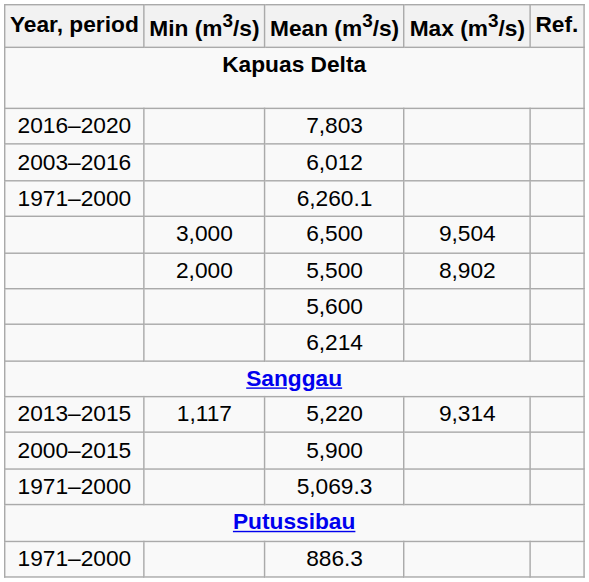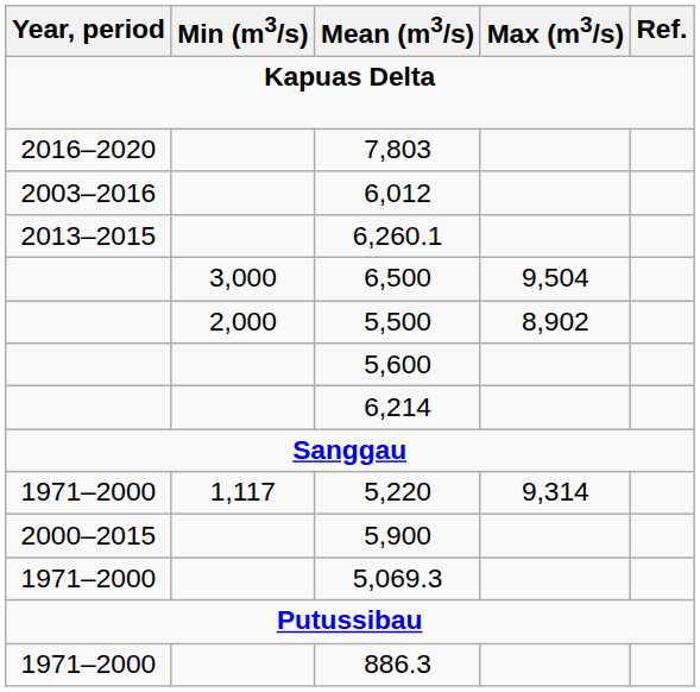6,260.1 | Year, period: 1971–2000 -> 2013–2015
5,220 | Year, period: 2013–2015 -> 1971–2000
